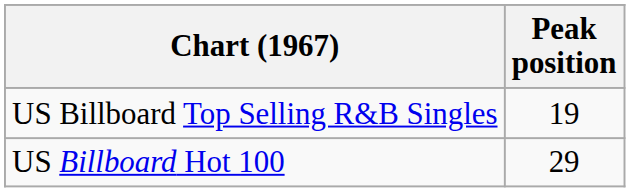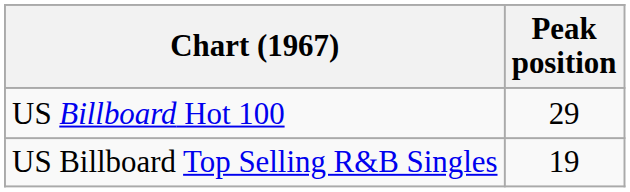rows swapped: US Billboard Hot 100 <-> US Billboard Top Selling R&B Singles
